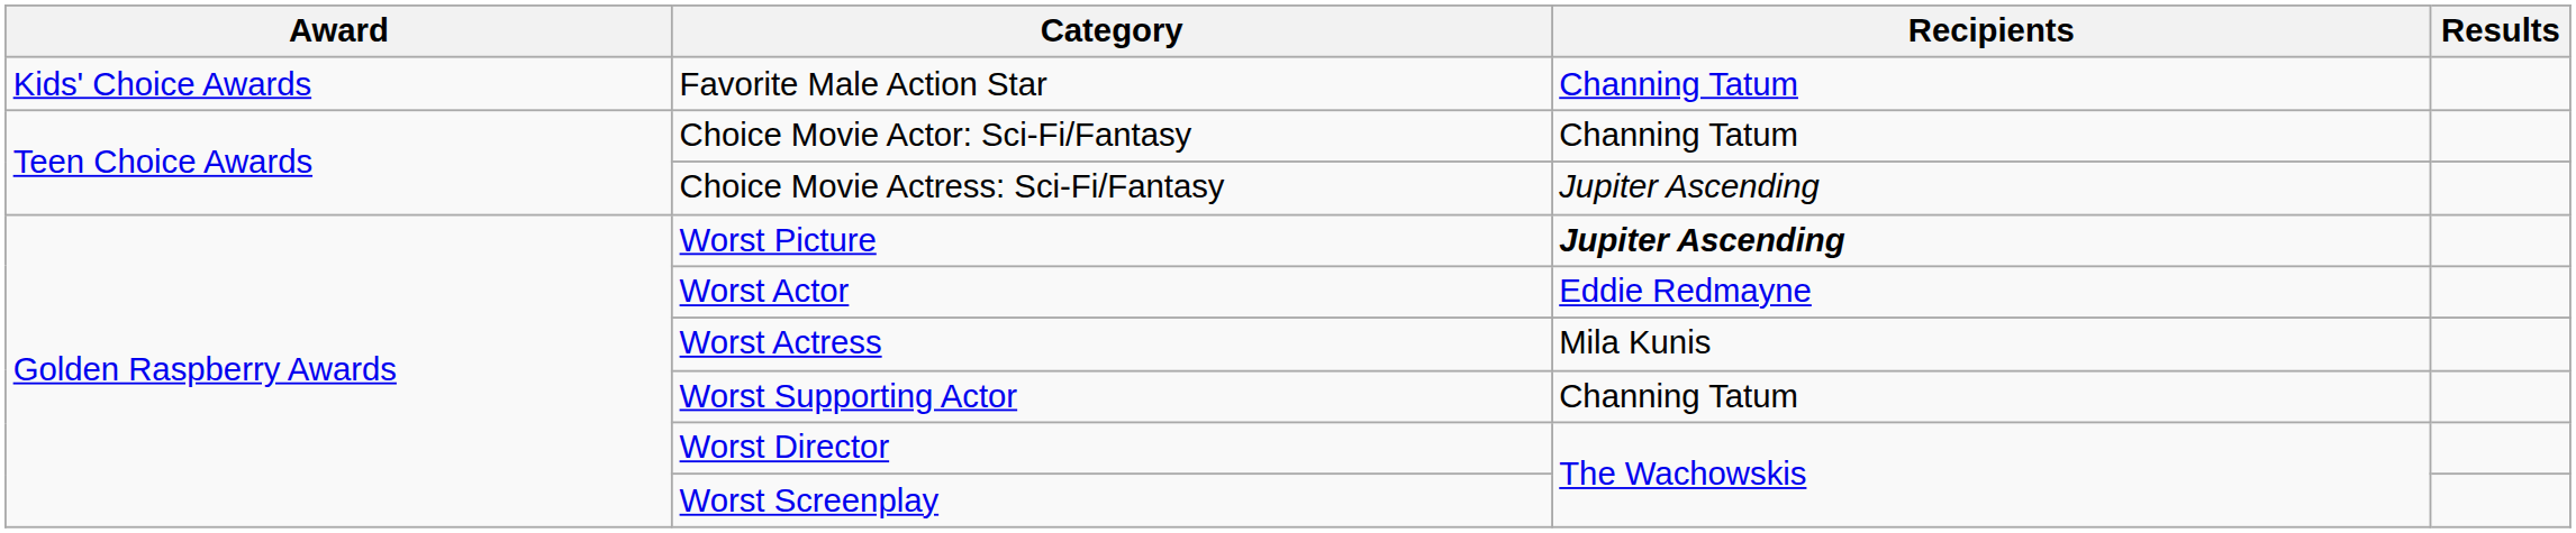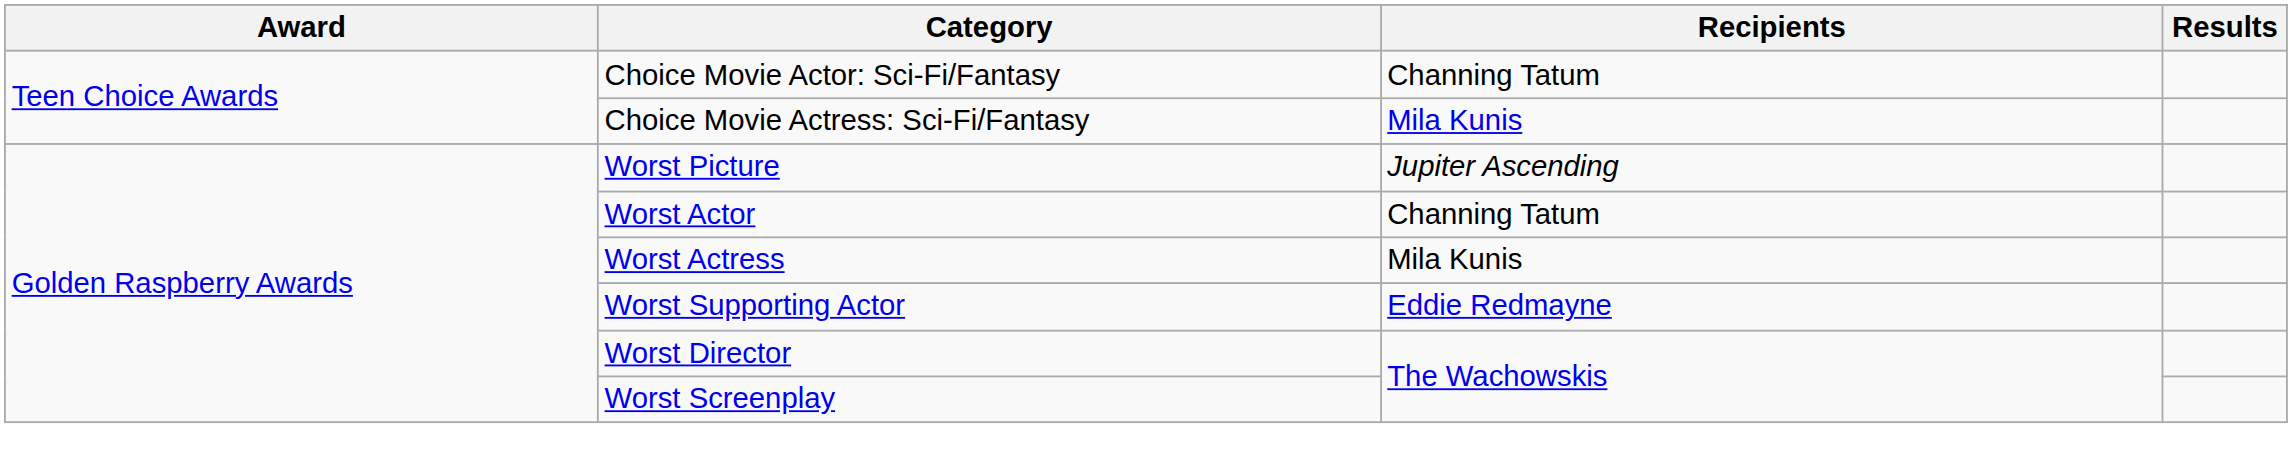- row: Kids' Choice Awards | Favorite Male Action Star | Channing Tatum
Choice Movie Actress: Sci-Fi/Fantasy | Recipients: Jupiter Ascending -> Mila Kunis
Worst Picture | Recipients: bold -> normal
Worst Actor | Recipients: Eddie Redmayne -> Channing Tatum
Worst Supporting Actor | Recipients: Channing Tatum -> Eddie Redmayne
